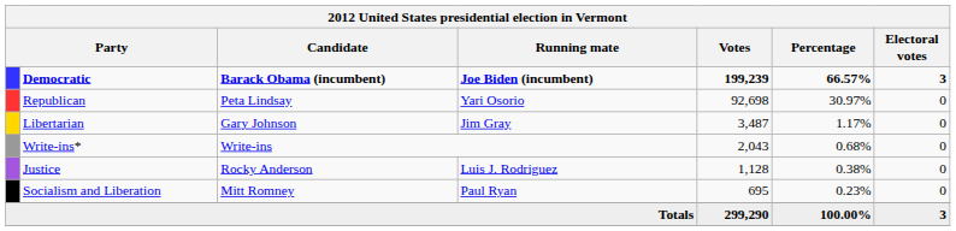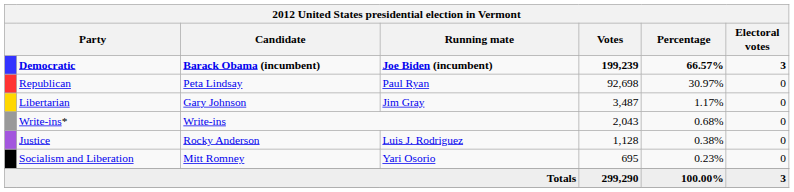Republican | Running mate: Yari Osorio -> Paul Ryan
Socialism and Liberation | Running mate: Paul Ryan -> Yari Osorio
